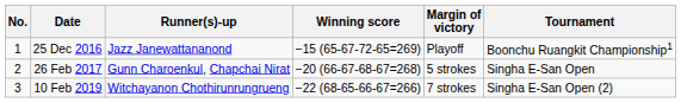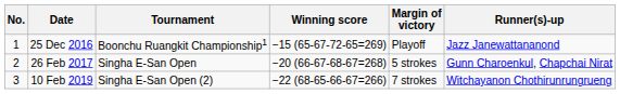columns swapped: Tournament <-> Runner(s)-up
